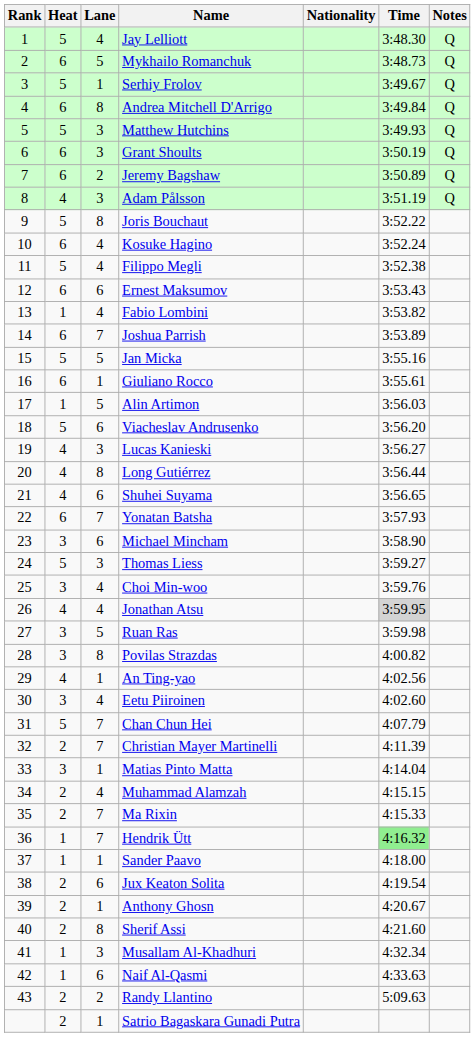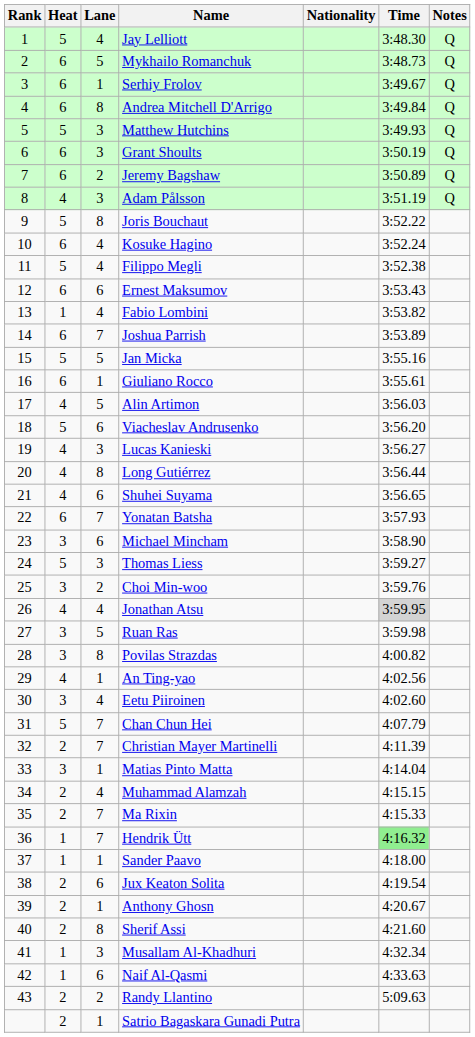Serhiy Frolov | Heat: 5 -> 6
Alin Artimon | Heat: 1 -> 4
Choi Min-woo | Lane: 4 -> 2
